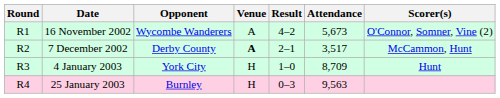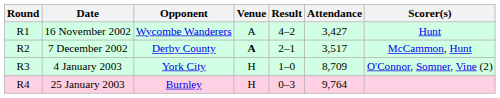16 November 2002 | Attendance: 5,673 -> 3,427
16 November 2002 | Scorer(s): O'Connor, Somner, Vine (2) -> Hunt
4 January 2003 | Scorer(s): Hunt -> O'Connor, Somner, Vine (2)
25 January 2003 | Attendance: 9,563 -> 9,764
